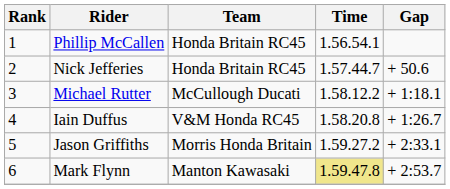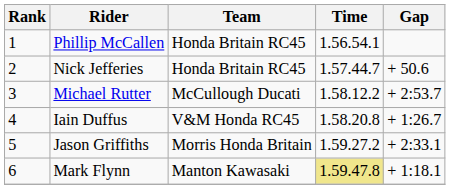Michael Rutter | Gap: + 1:18.1 -> + 2:53.7
Mark Flynn | Gap: + 2:53.7 -> + 1:18.1
